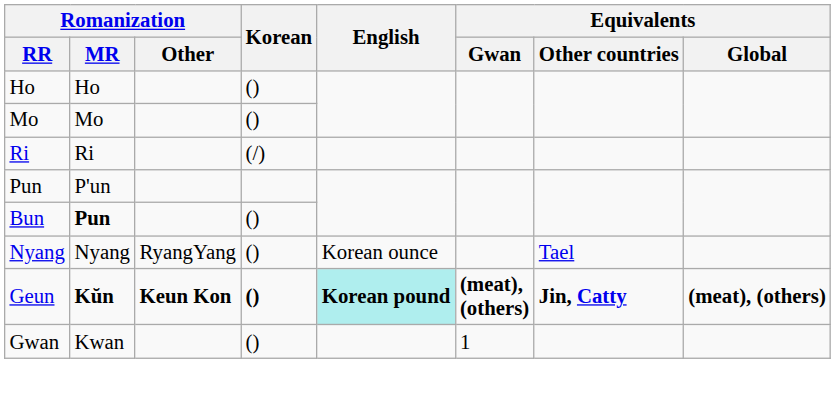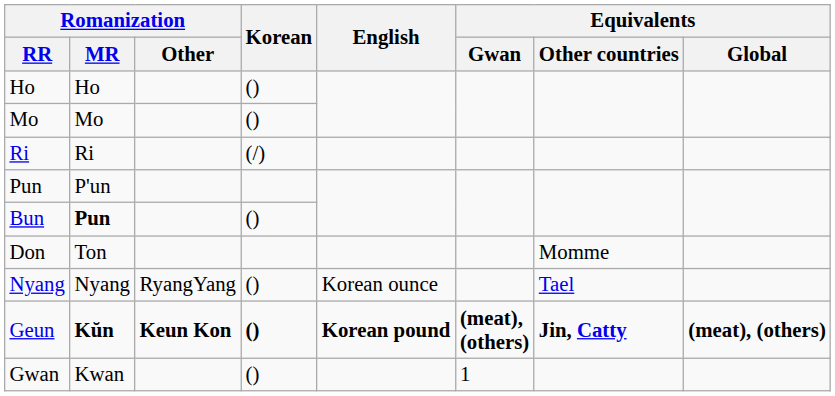+ row: Don | Ton | Momme
Geun | English: paleturquoise background -> no background
